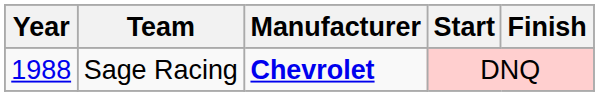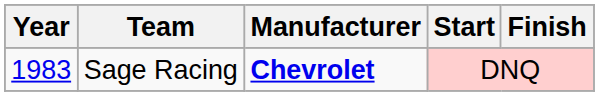Sage Racing | Year: 1988 -> 1983
